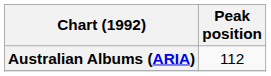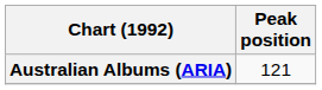Australian Albums (ARIA) | Peak position: 112 -> 121
